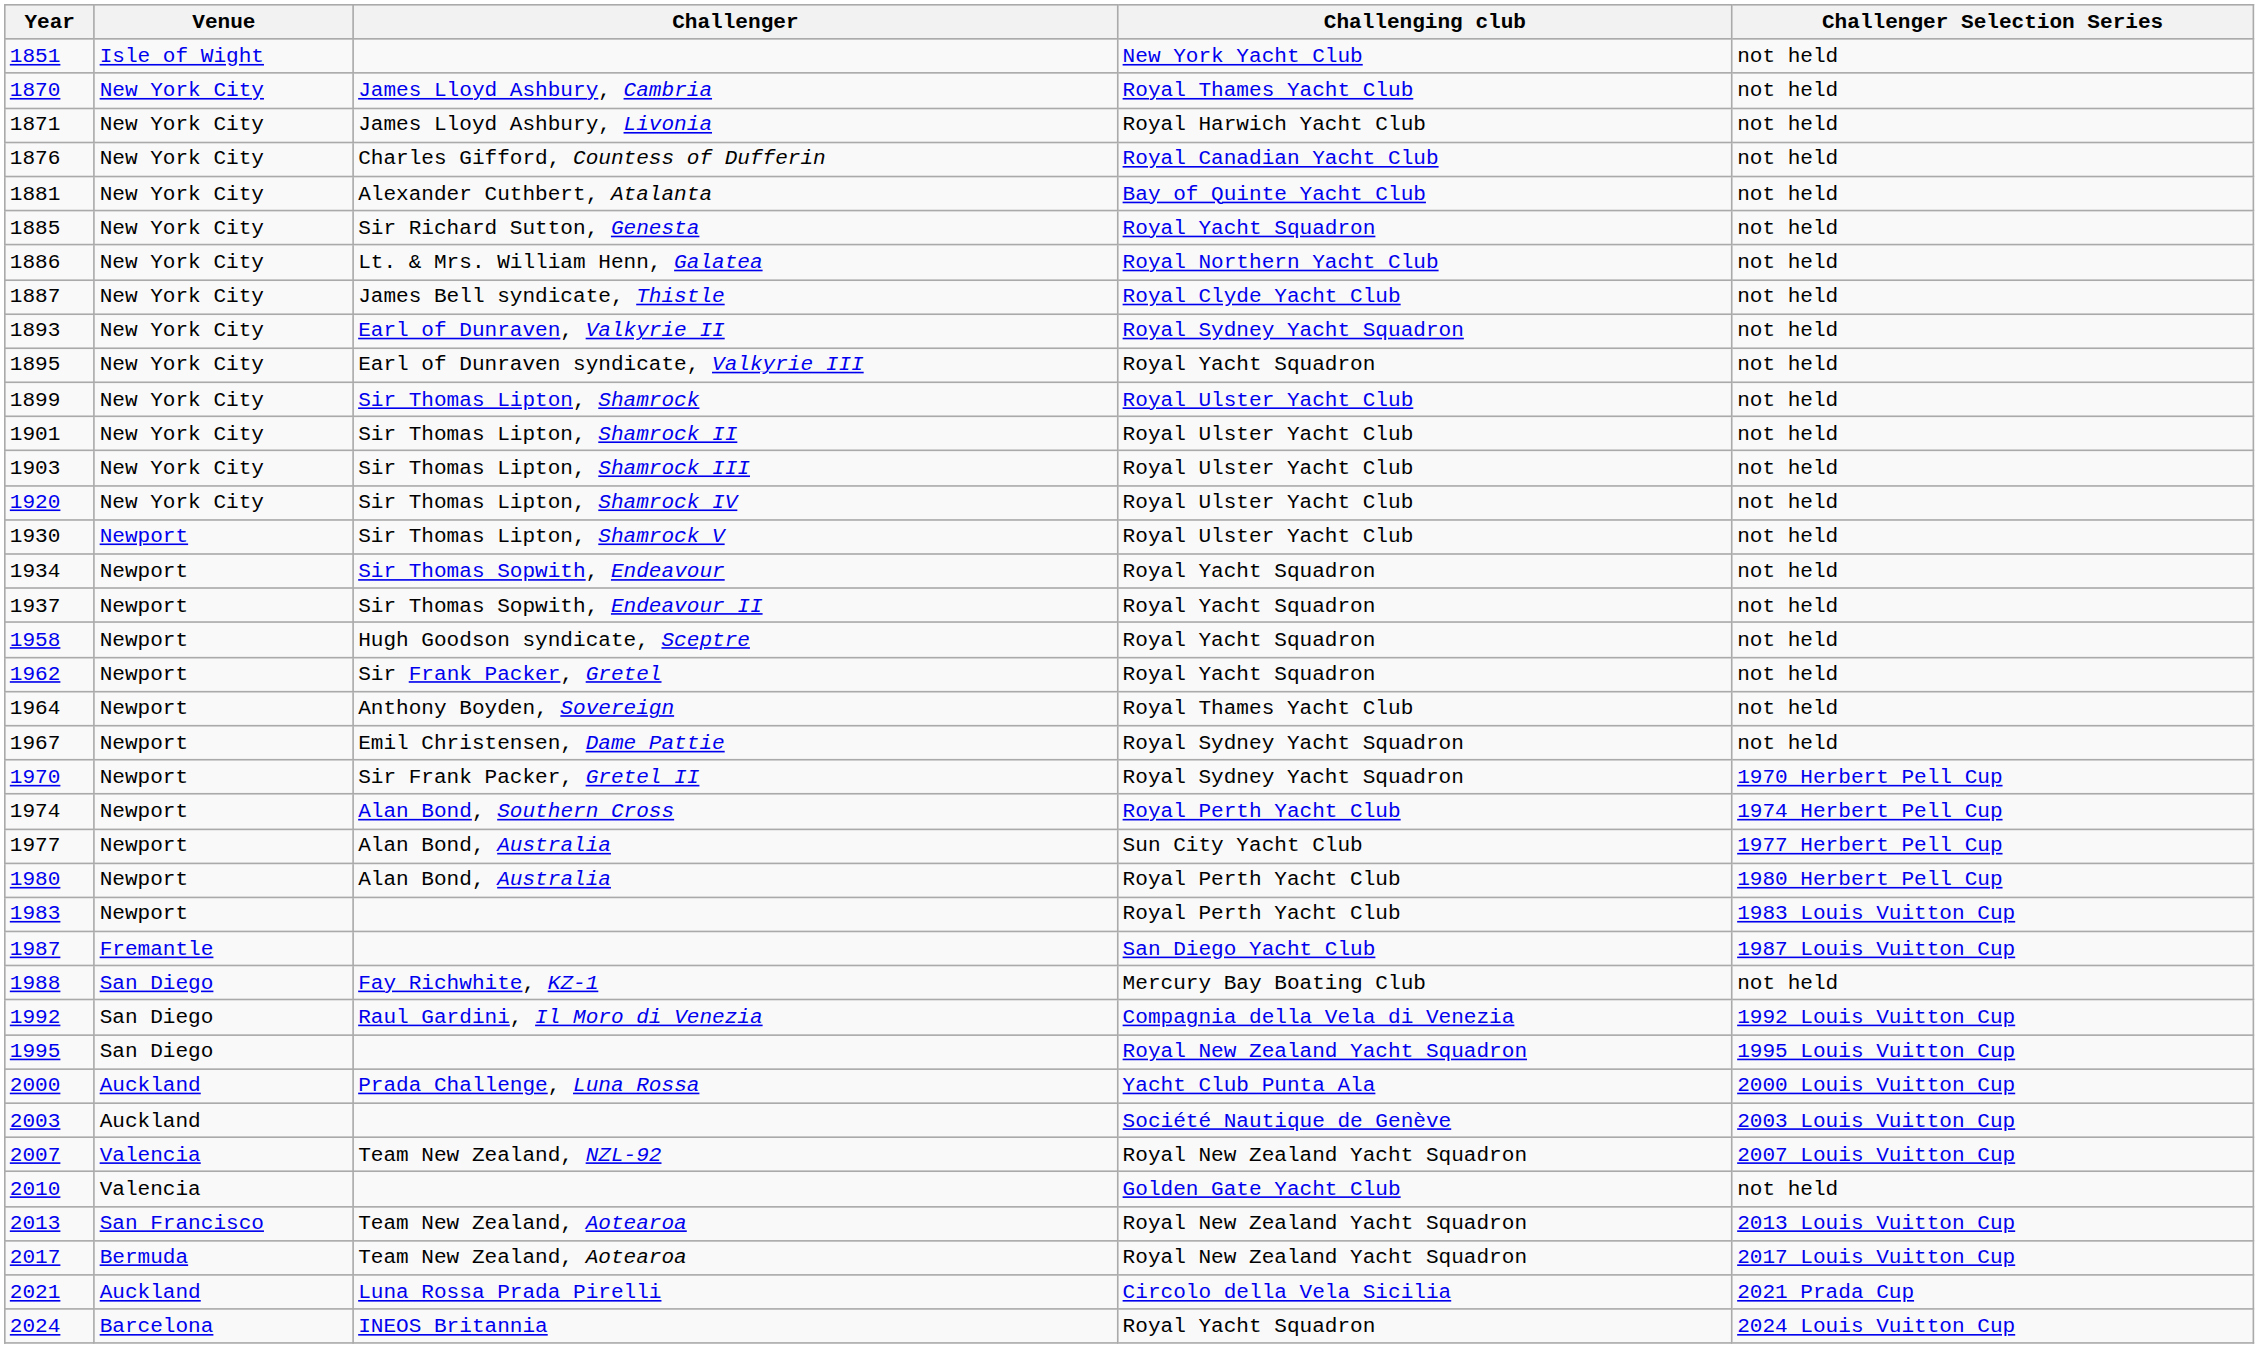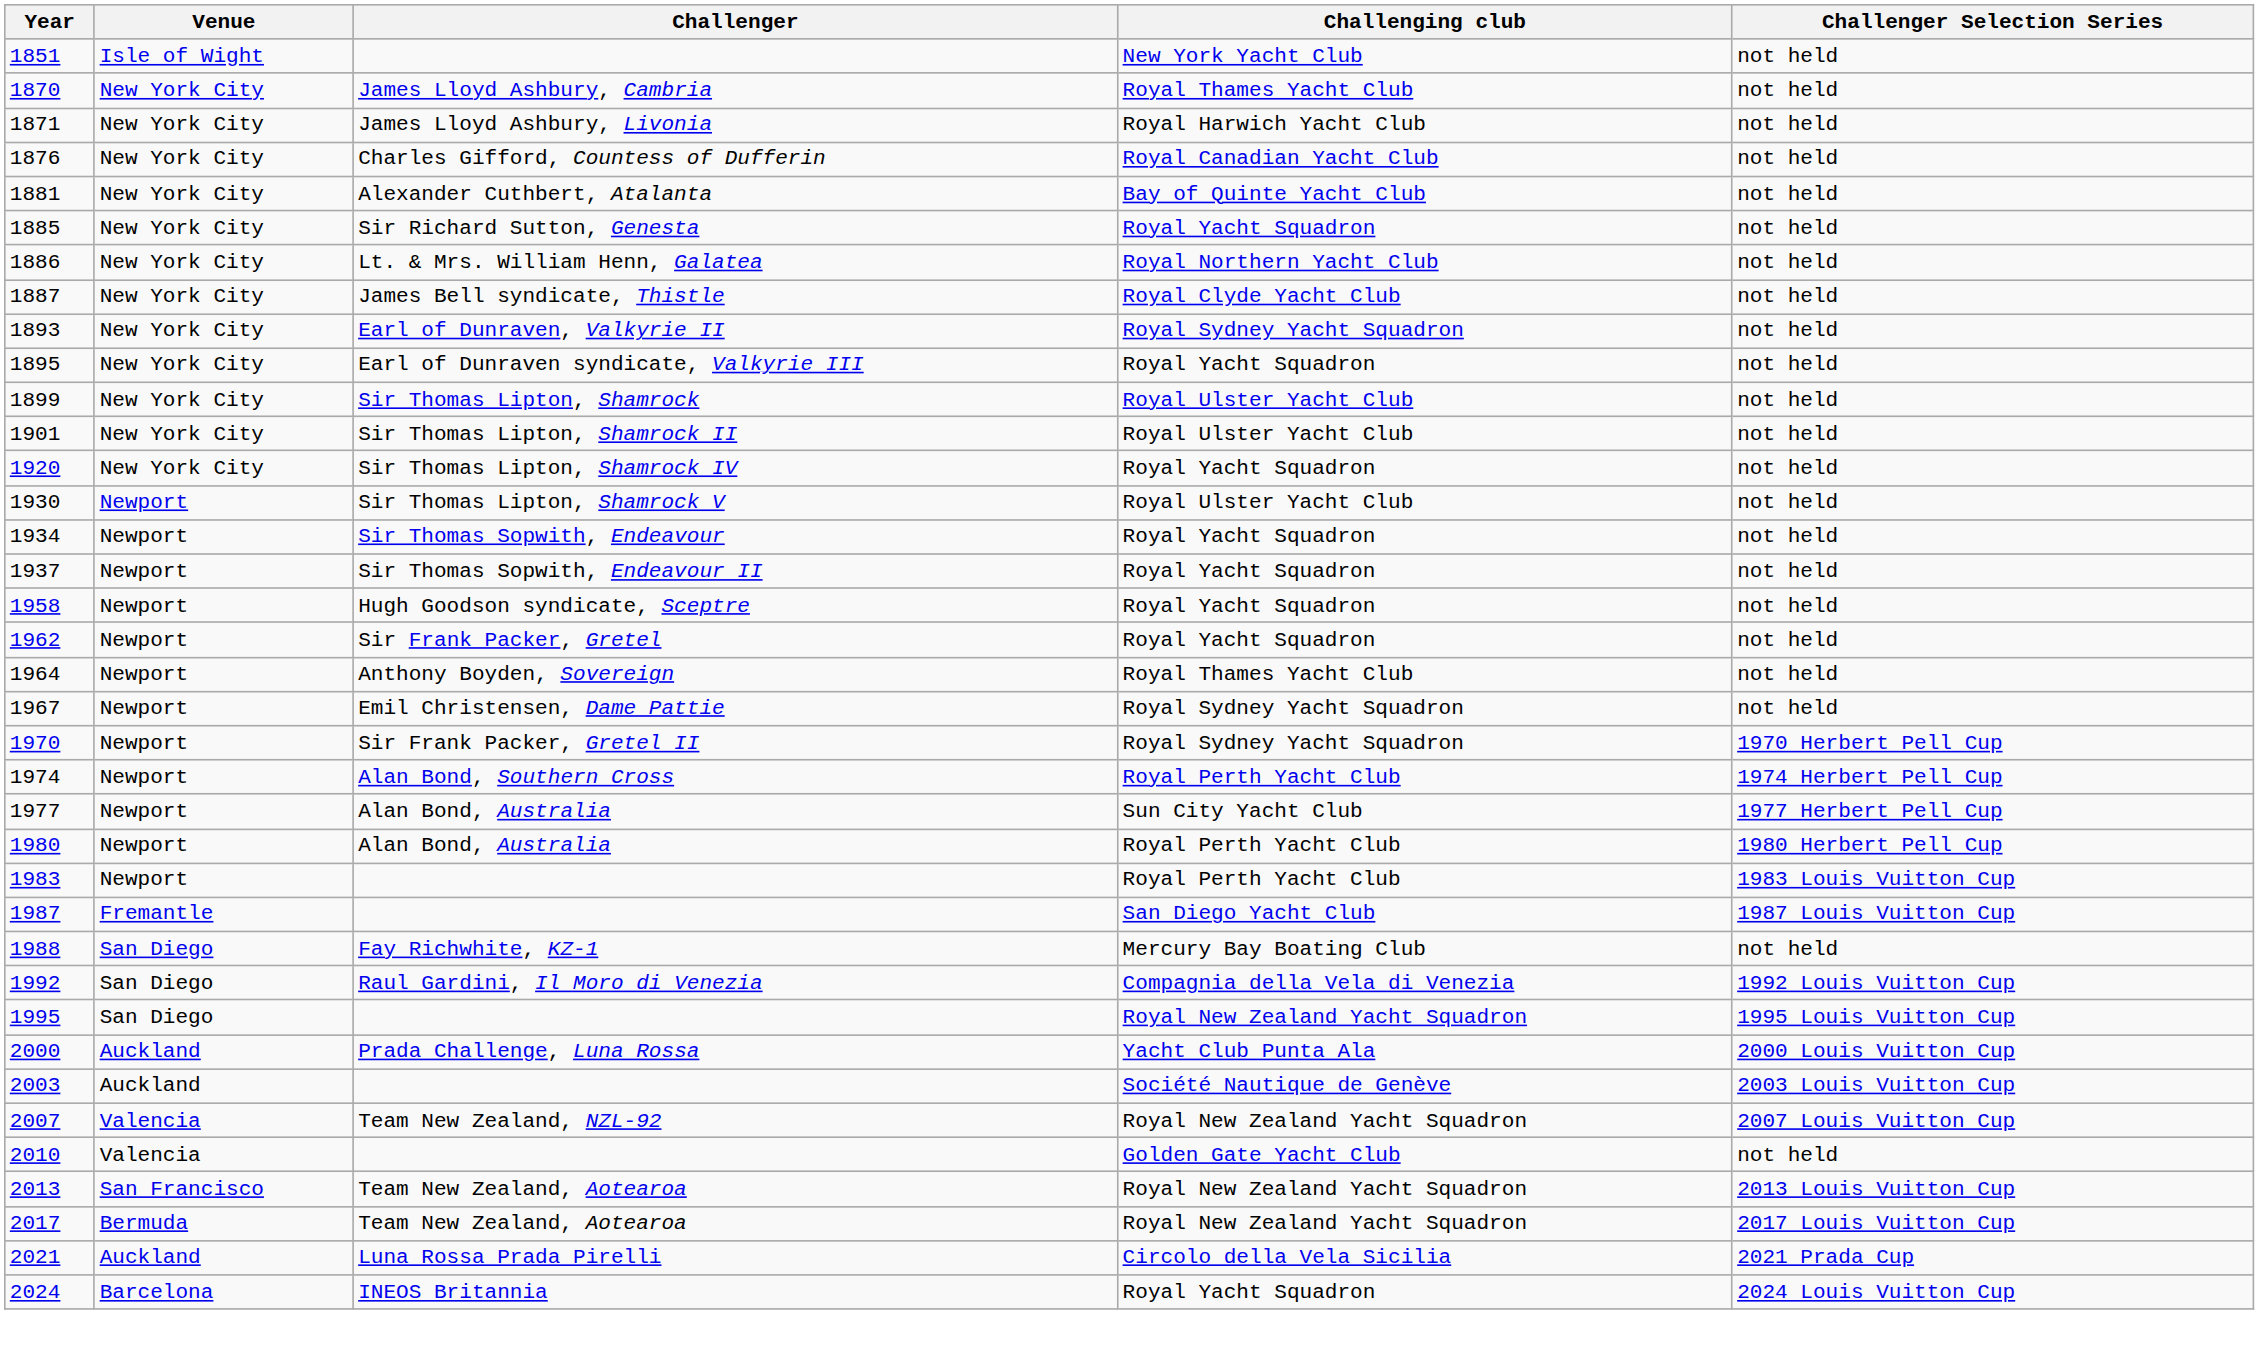- row: 1903 | New York City | Sir Thomas Lipton, Shamrock III | Royal Ulster Yacht Club | not held
1920 | Challenging club: Royal Ulster Yacht Club -> Royal Yacht Squadron
